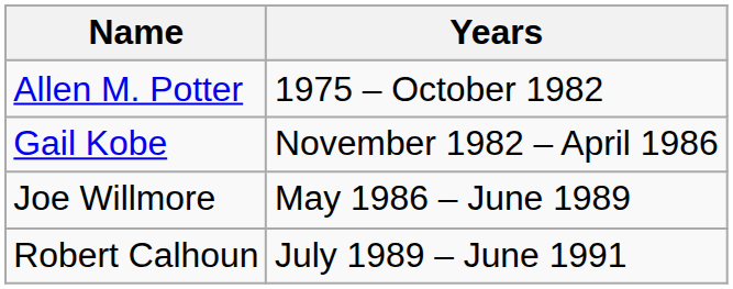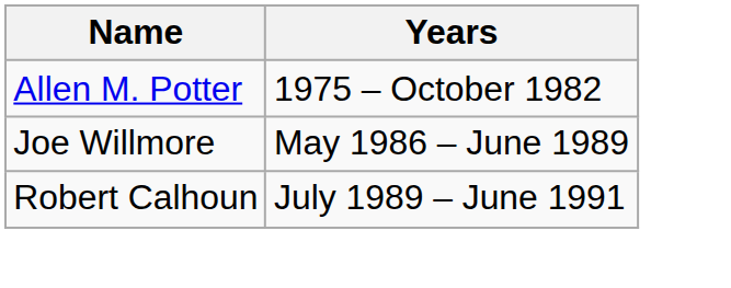- row: Gail Kobe | November 1982 – April 1986
